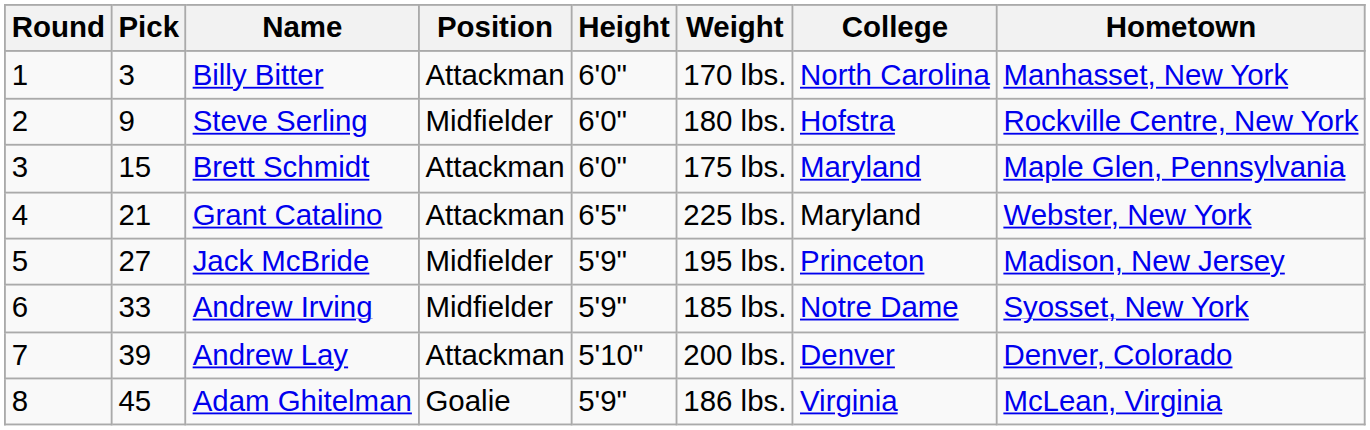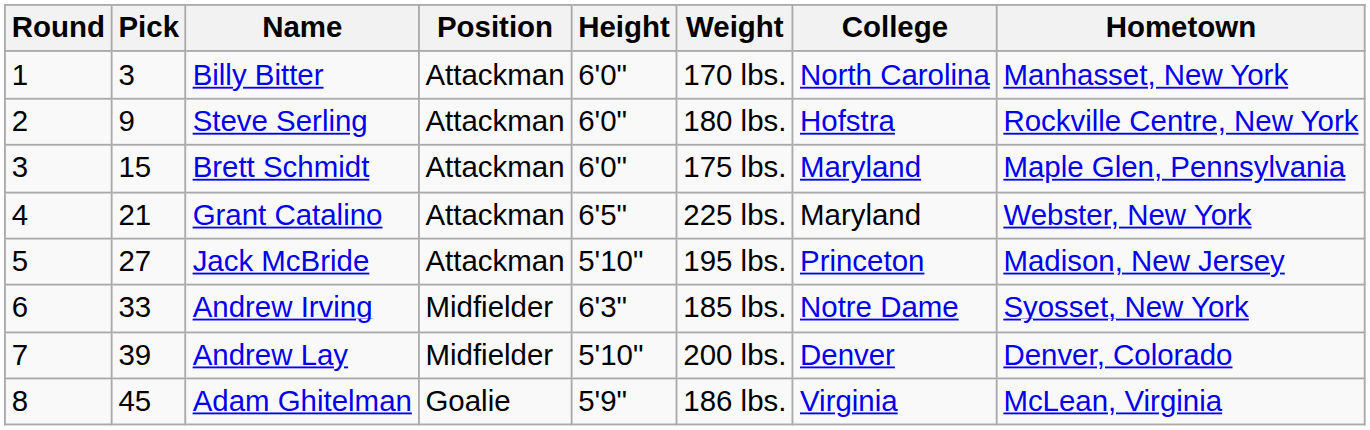Steve Serling | Position: Midfielder -> Attackman
Jack McBride | Position: Midfielder -> Attackman
Jack McBride | Height: 5'9" -> 5'10"
Andrew Irving | Height: 5'9" -> 6'3"
Andrew Lay | Position: Attackman -> Midfielder
